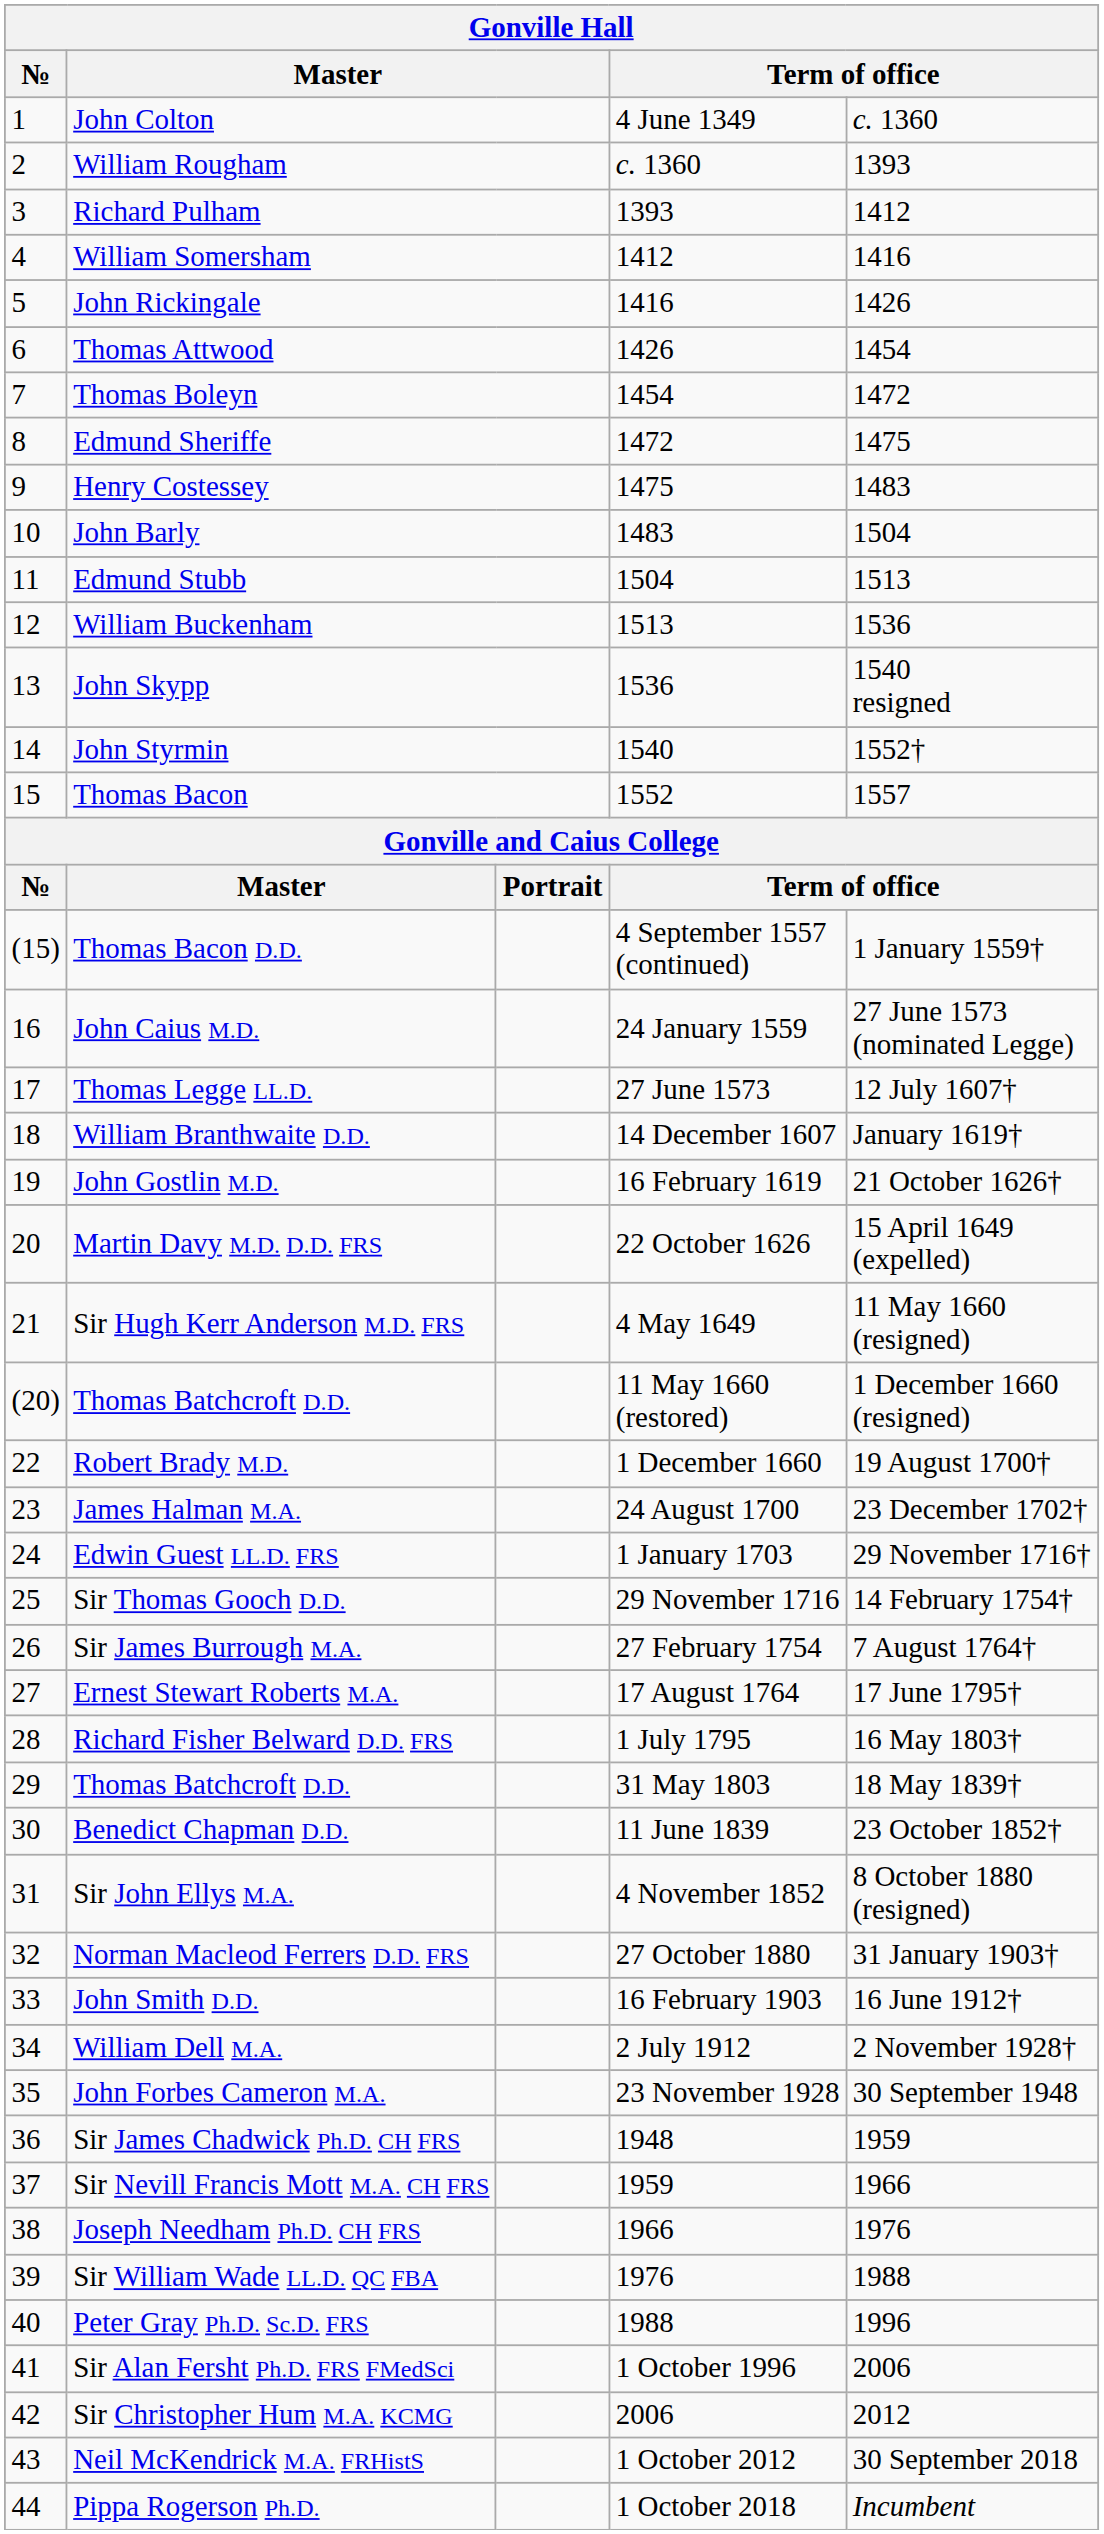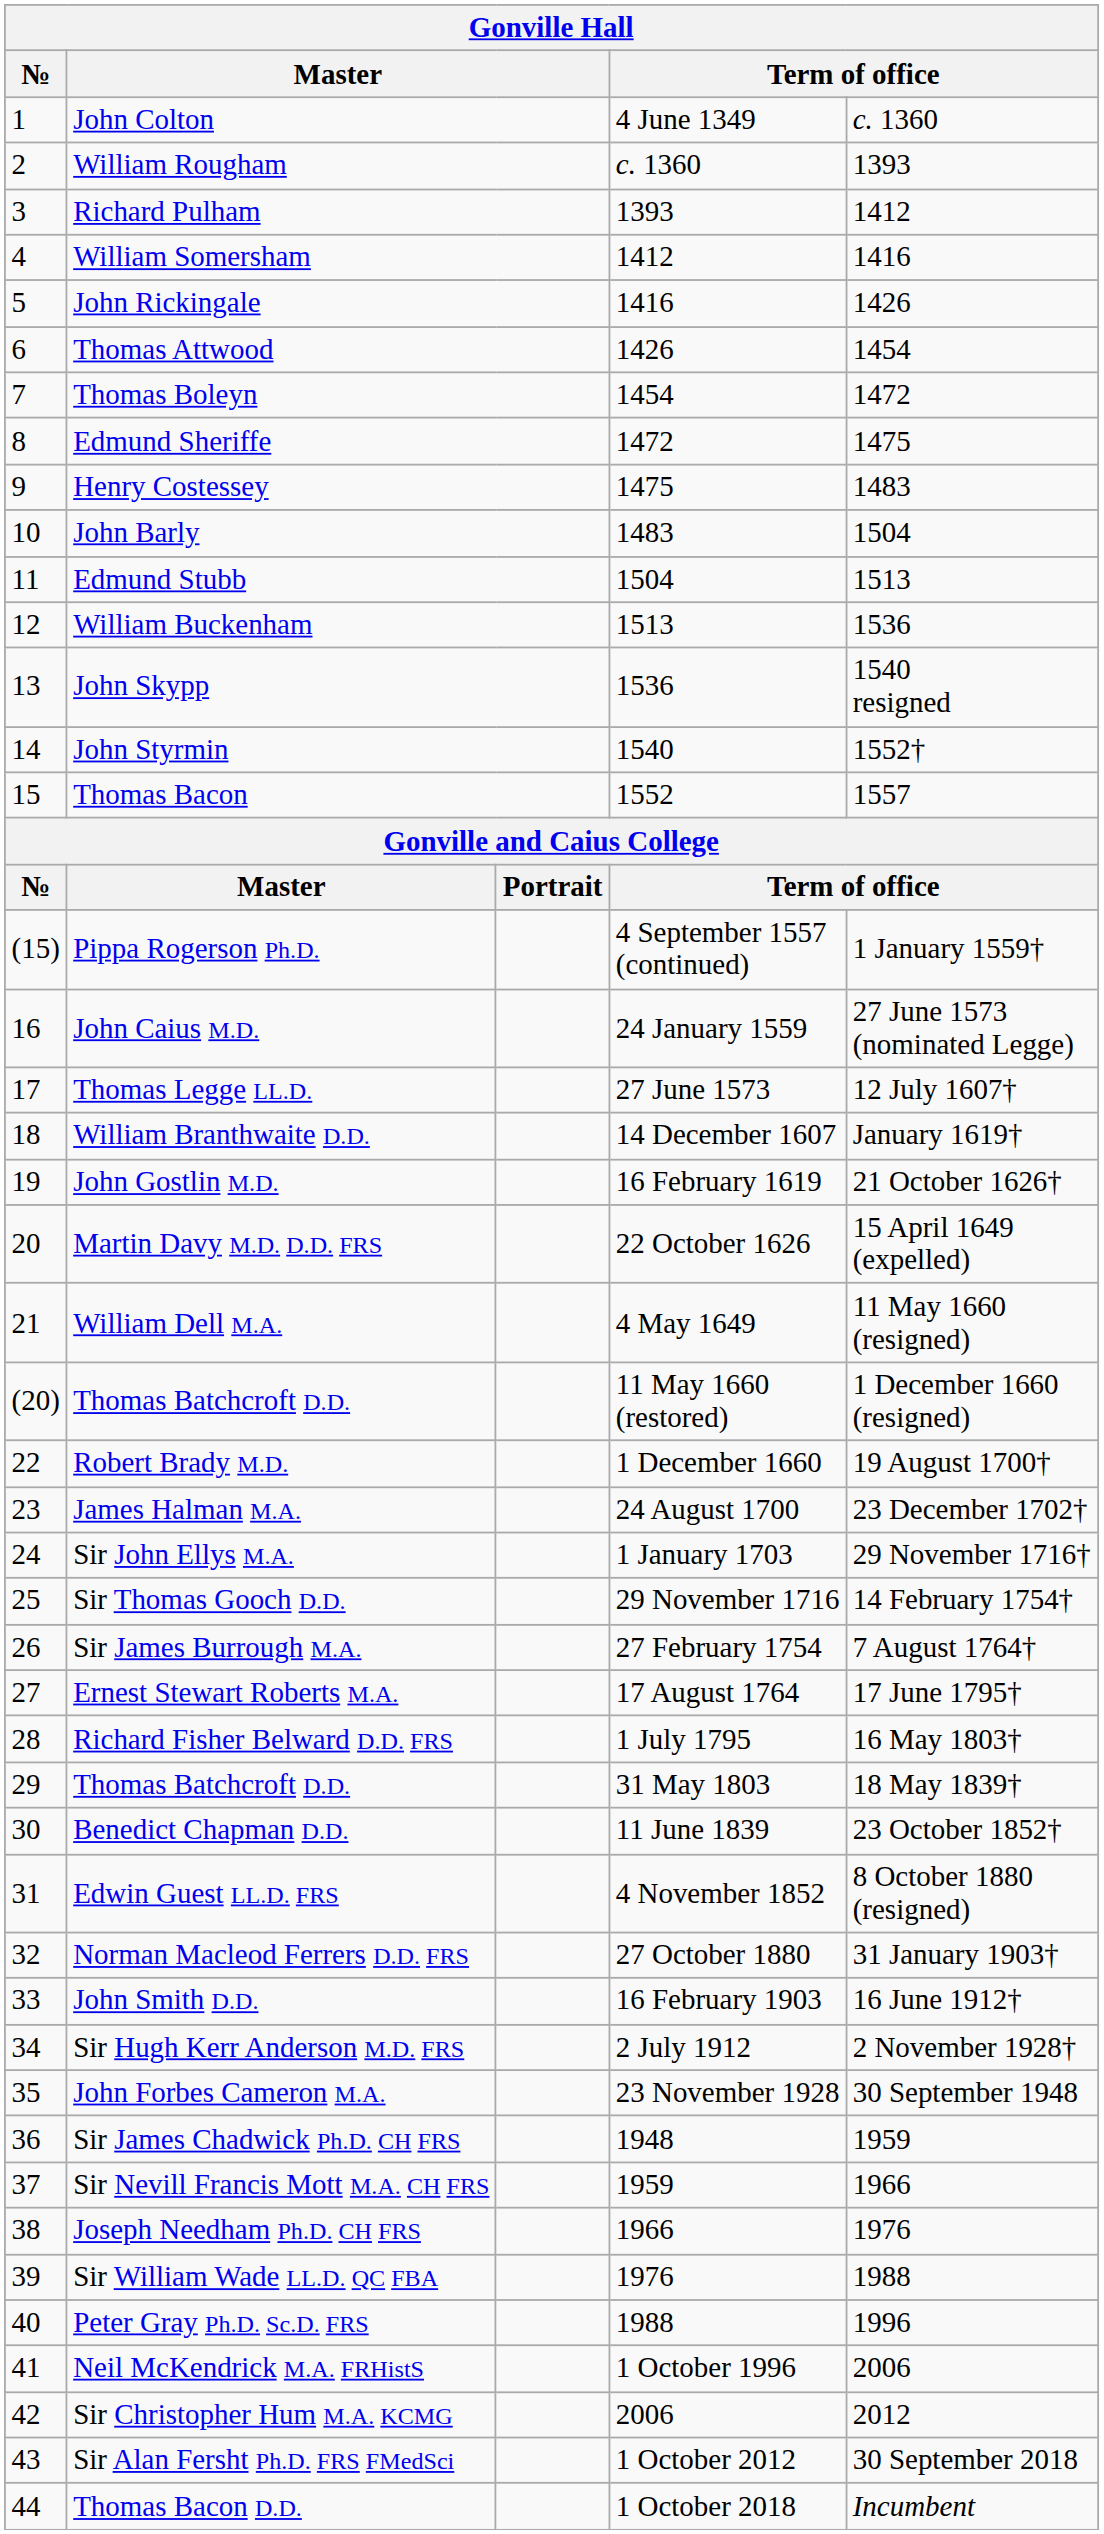4 September 1557 (continued) | column 2: Thomas Bacon D.D. -> Pippa Rogerson Ph.D.
4 May 1649 | column 2: Sir Hugh Kerr Anderson M.D. FRS -> William Dell M.A.
1 January 1703 | column 2: Edwin Guest LL.D. FRS -> Sir John Ellys M.A.
4 November 1852 | column 2: Sir John Ellys M.A. -> Edwin Guest LL.D. FRS
2 July 1912 | column 2: William Dell M.A. -> Sir Hugh Kerr Anderson M.D. FRS
1 October 1996 | column 2: Sir Alan Fersht Ph.D. FRS FMedSci -> Neil McKendrick M.A. FRHistS
1 October 2012 | column 2: Neil McKendrick M.A. FRHistS -> Sir Alan Fersht Ph.D. FRS FMedSci
1 October 2018 | column 2: Pippa Rogerson Ph.D. -> Thomas Bacon D.D.
